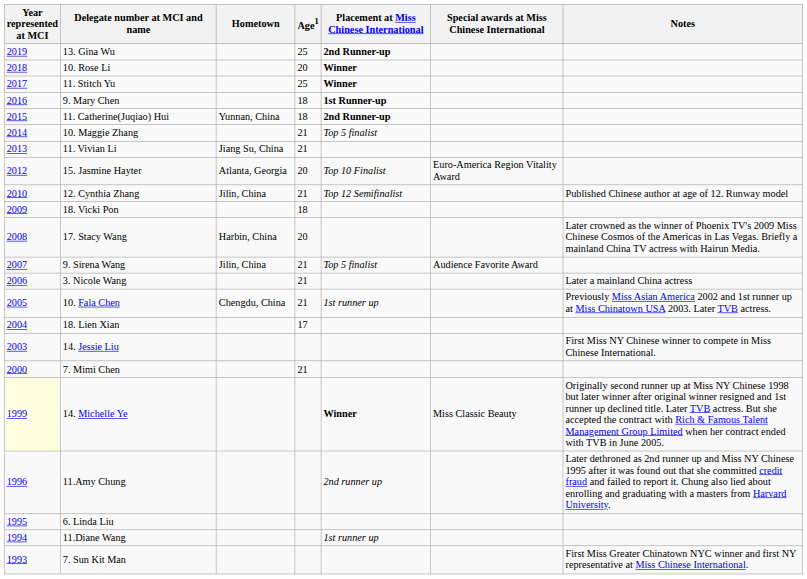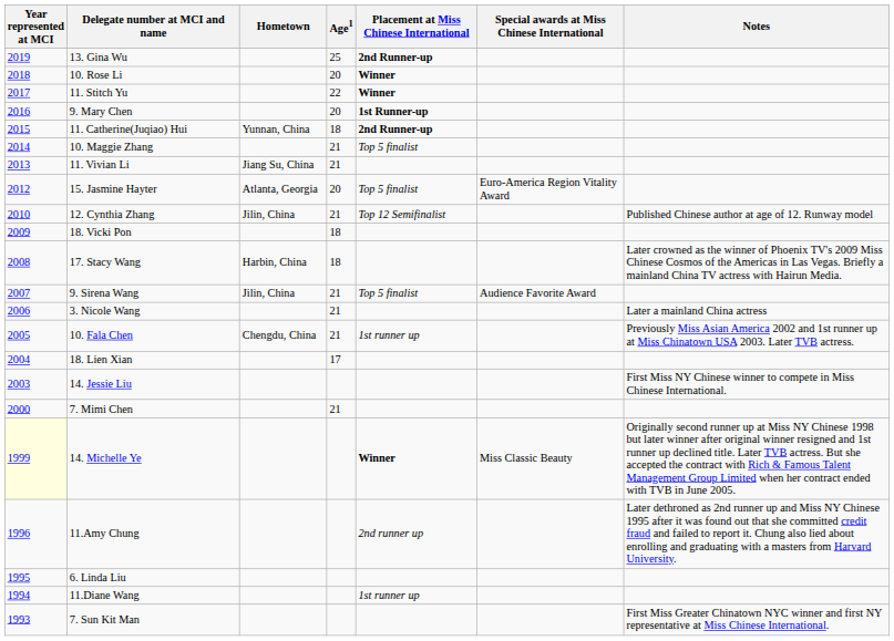11. Stitch Yu | Age1: 25 -> 22
9. Mary Chen | Age1: 18 -> 20
15. Jasmine Hayter | Placement at Miss Chinese International: Top 10 Finalist -> Top 5 finalist
17. Stacy Wang | Age1: 20 -> 18
